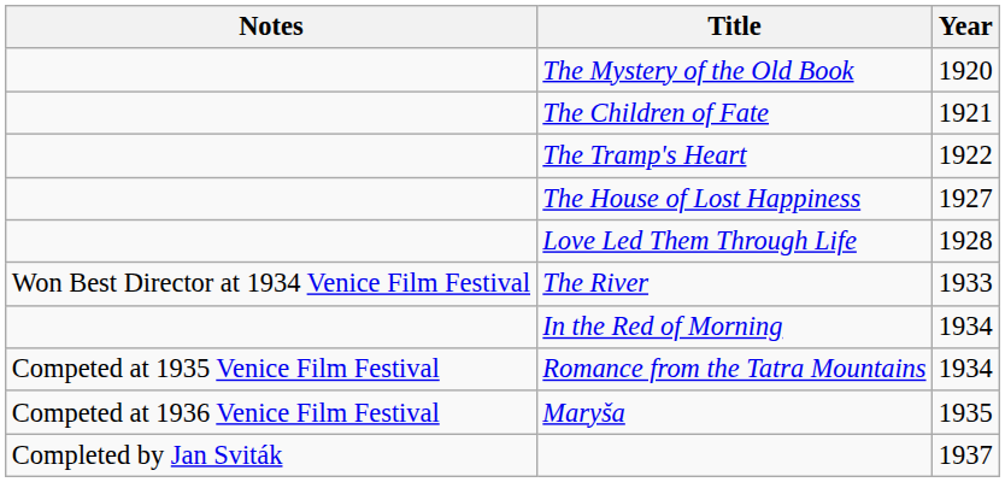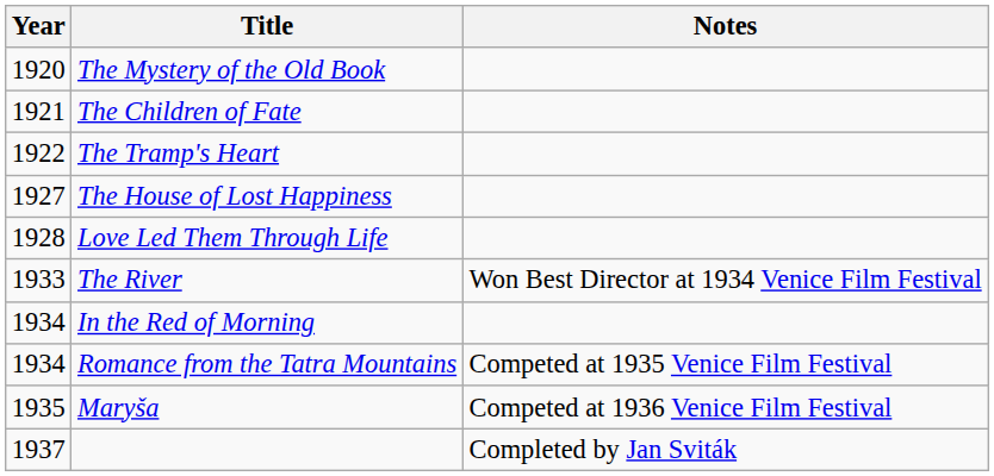columns swapped: Year <-> Notes
